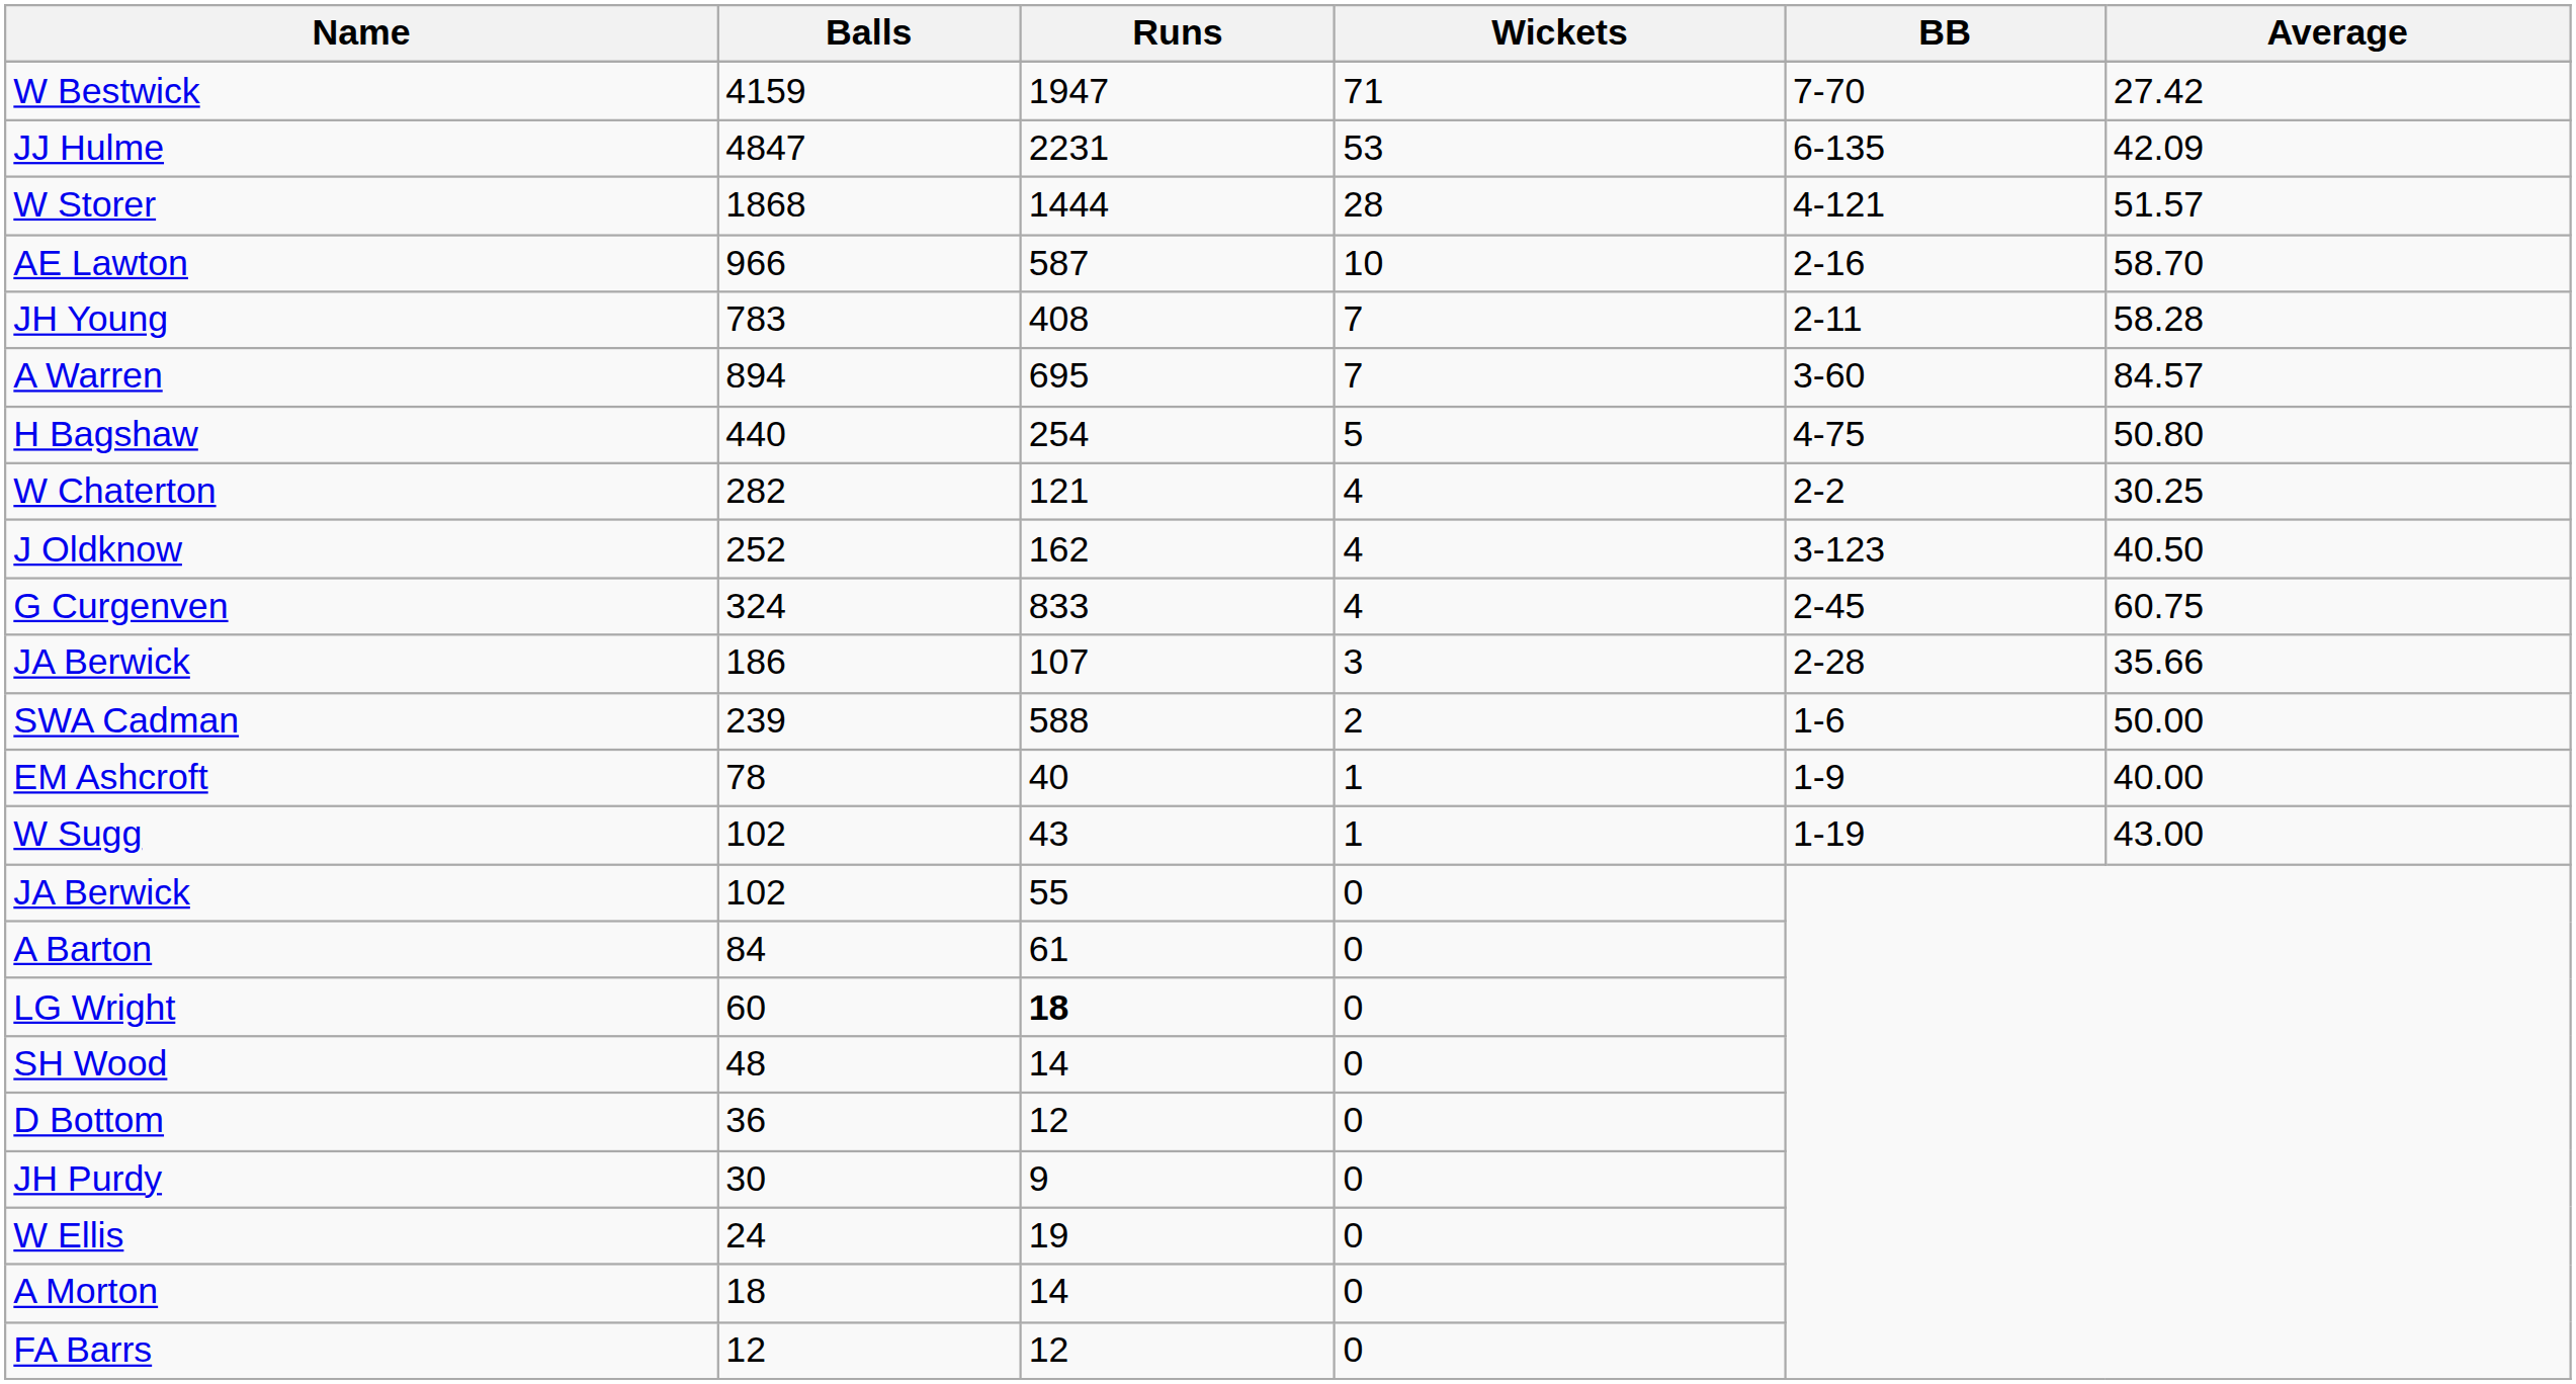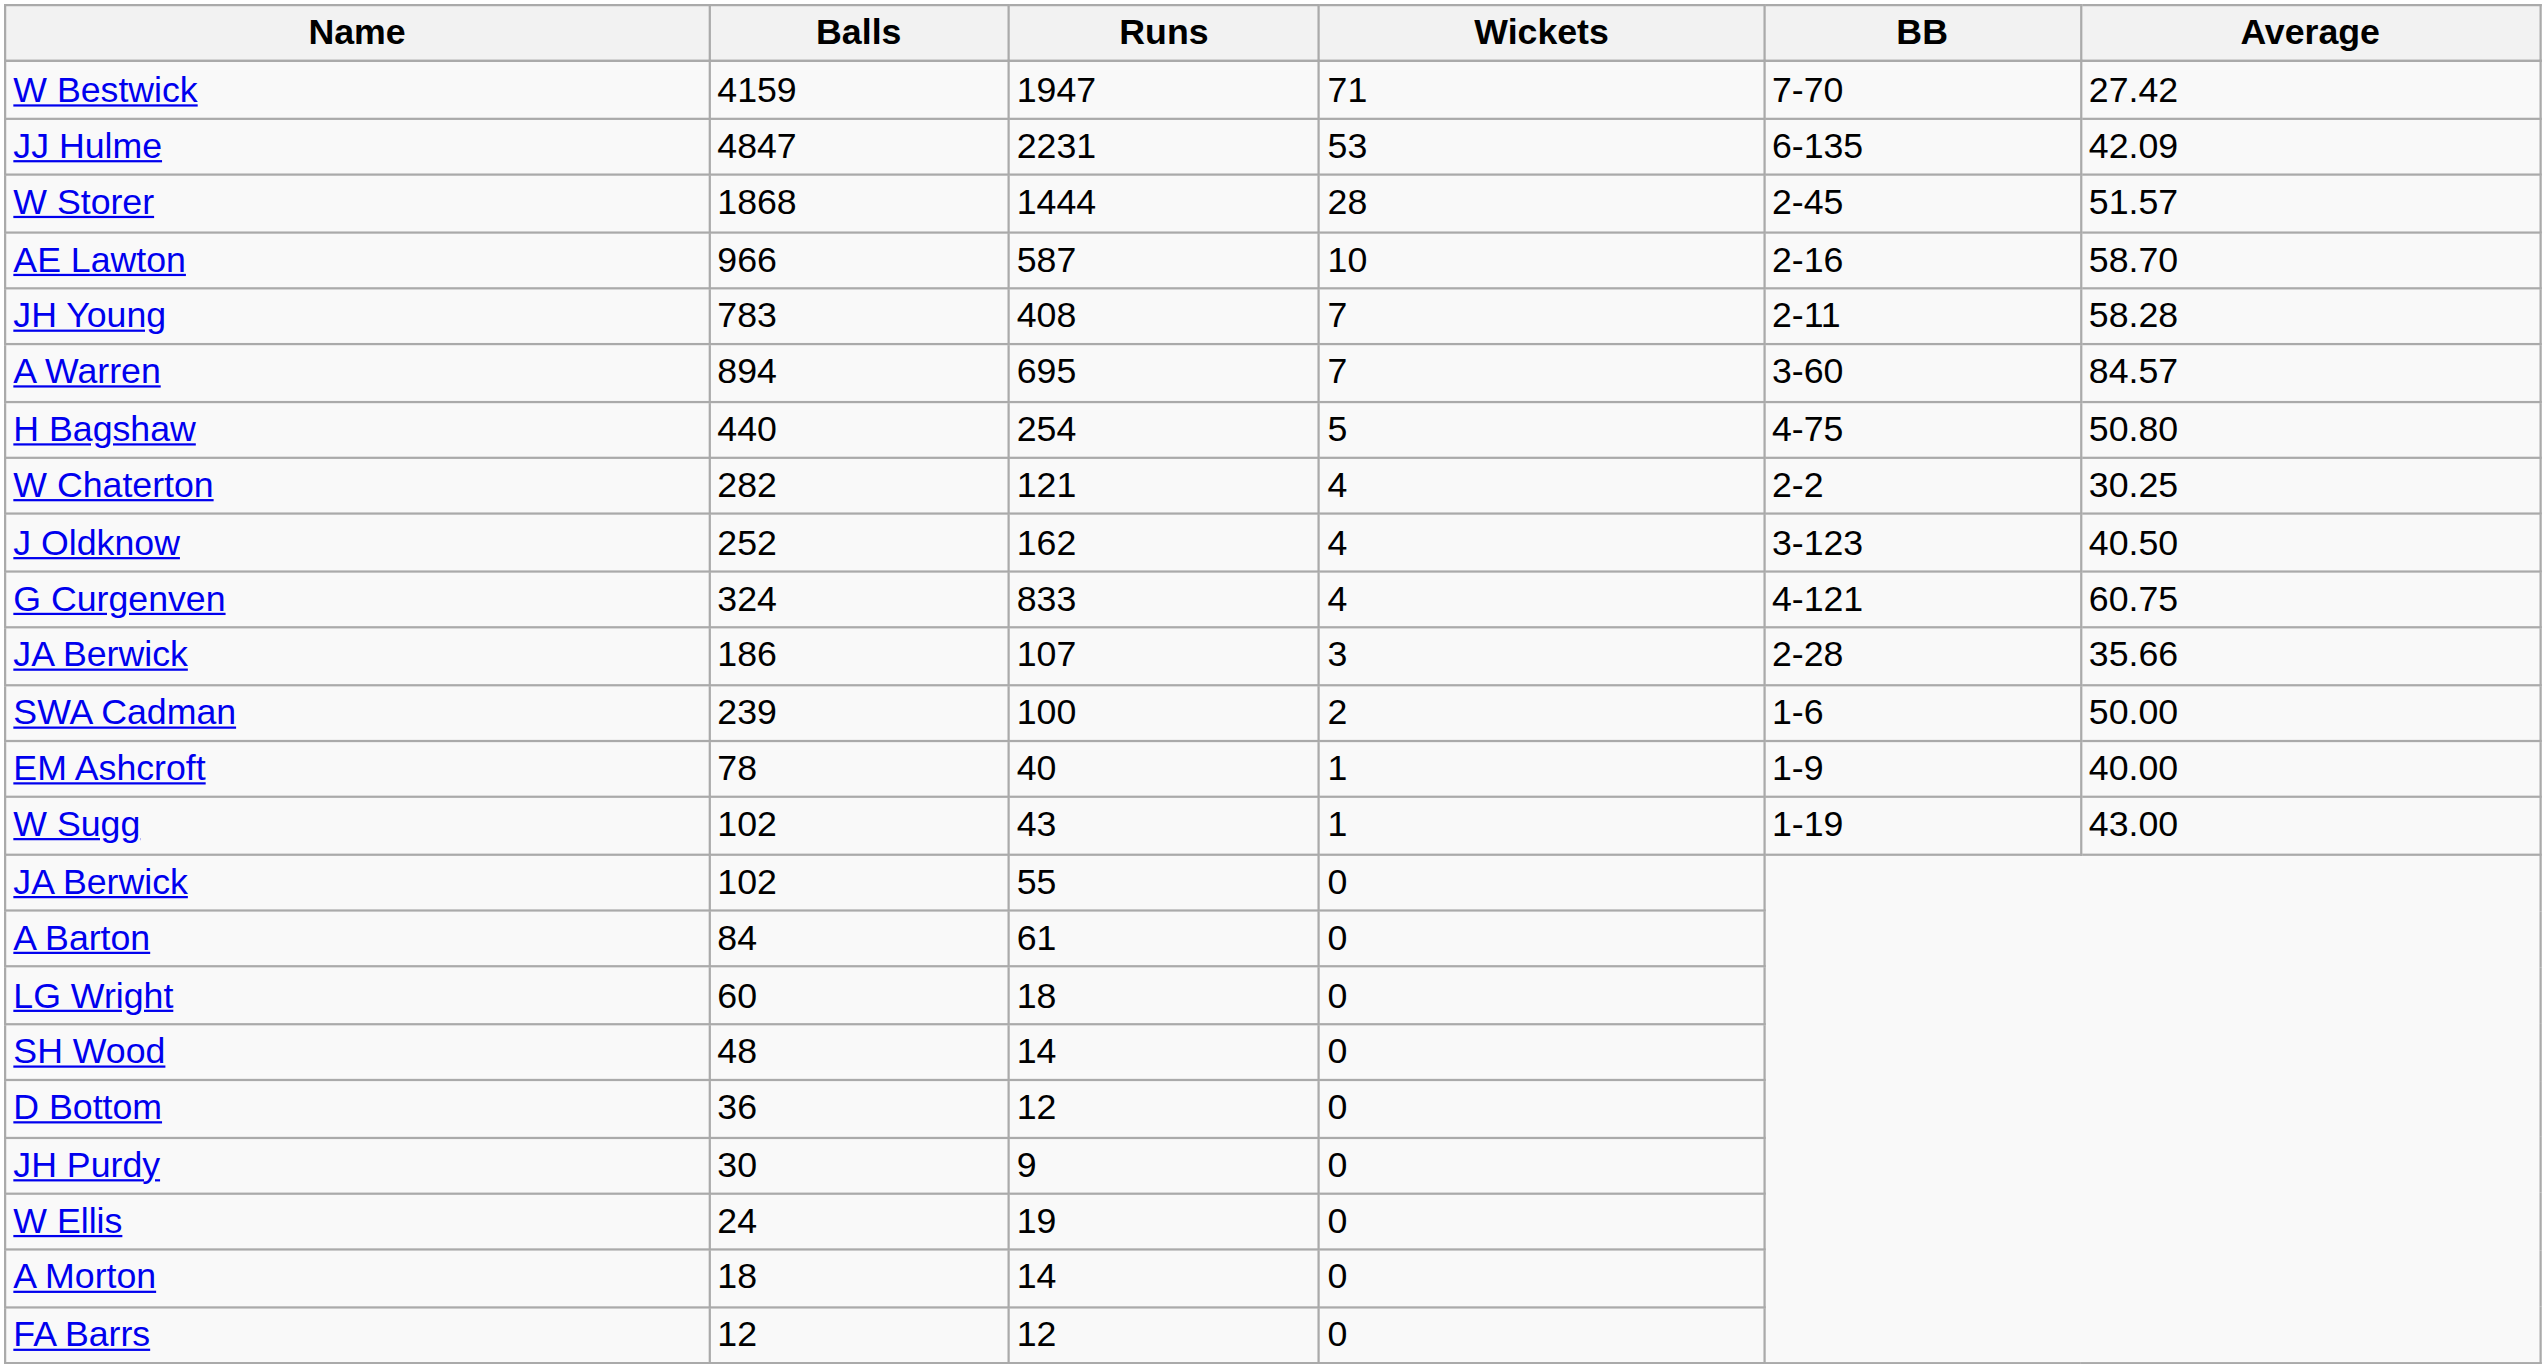W Storer | BB: 4-121 -> 2-45
G Curgenven | BB: 2-45 -> 4-121
SWA Cadman | Runs: 588 -> 100
LG Wright | Runs: bold -> normal
